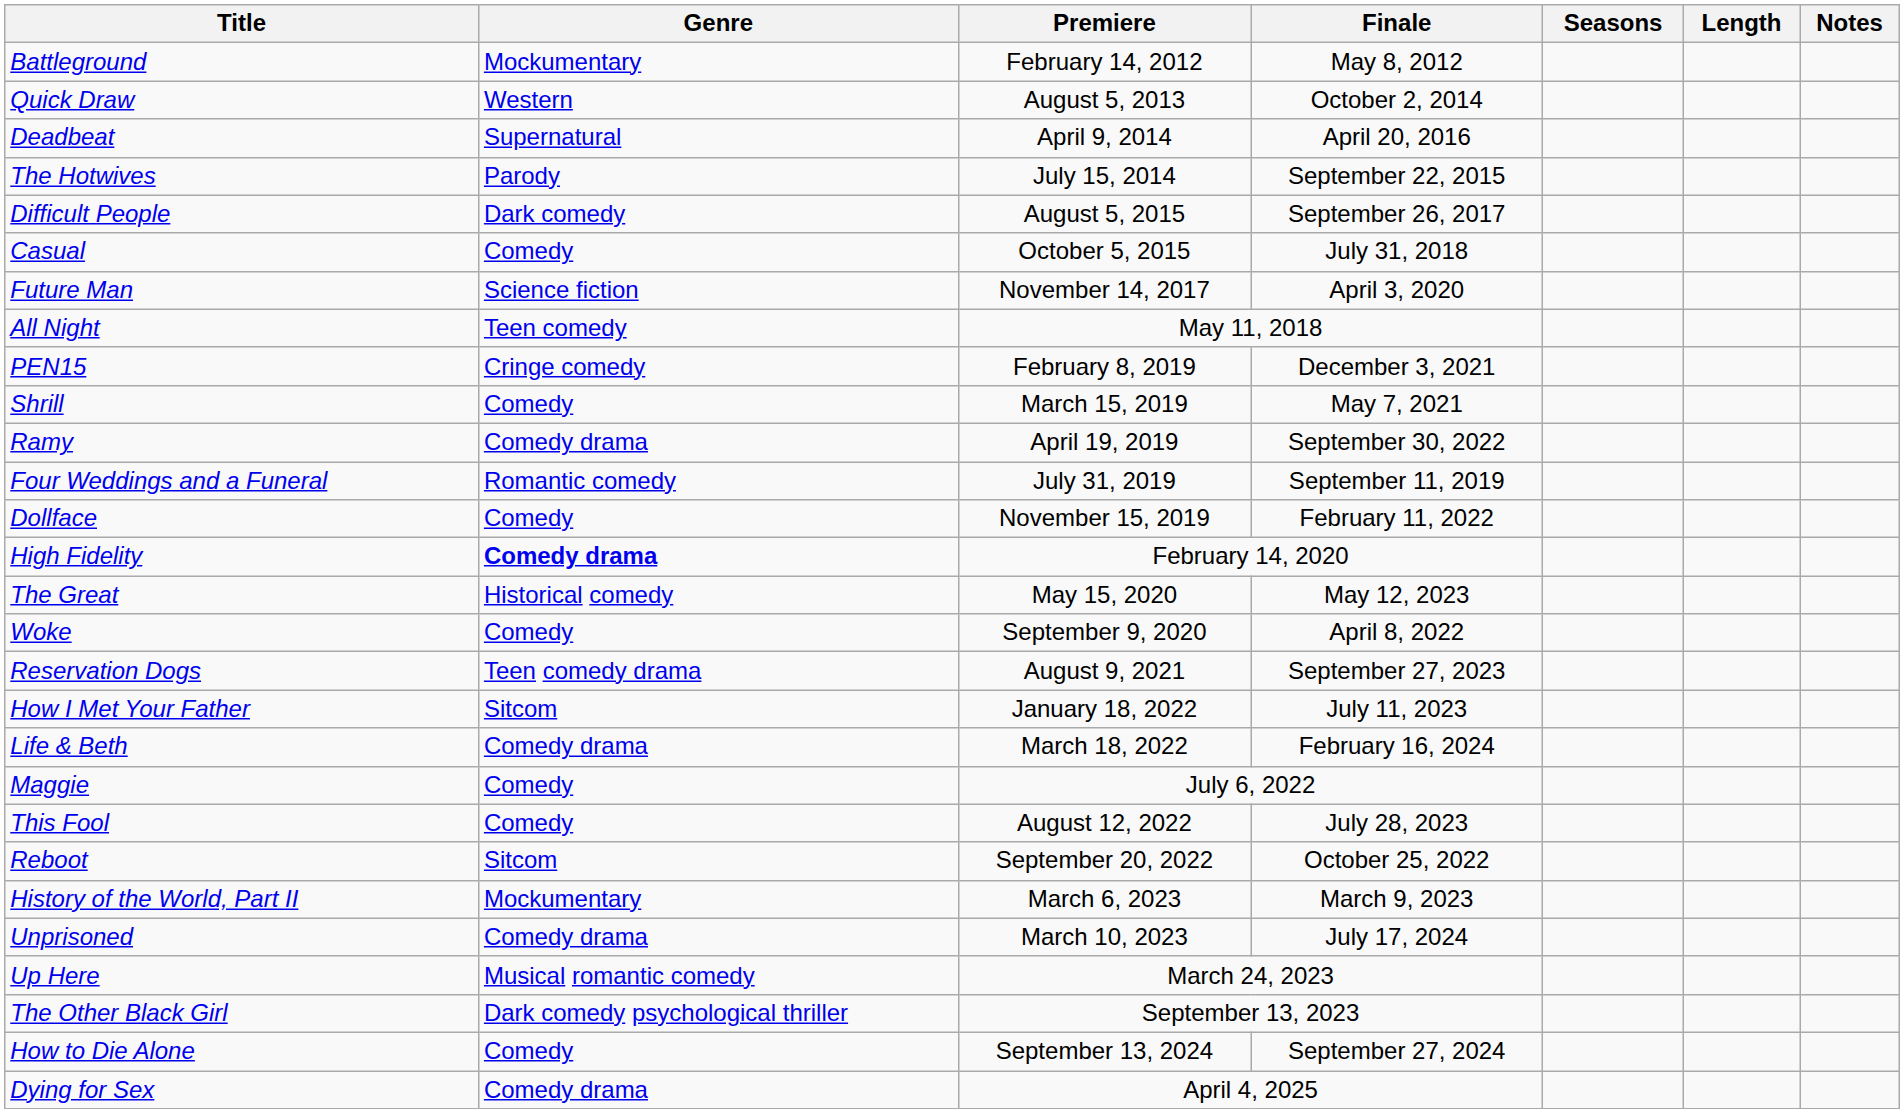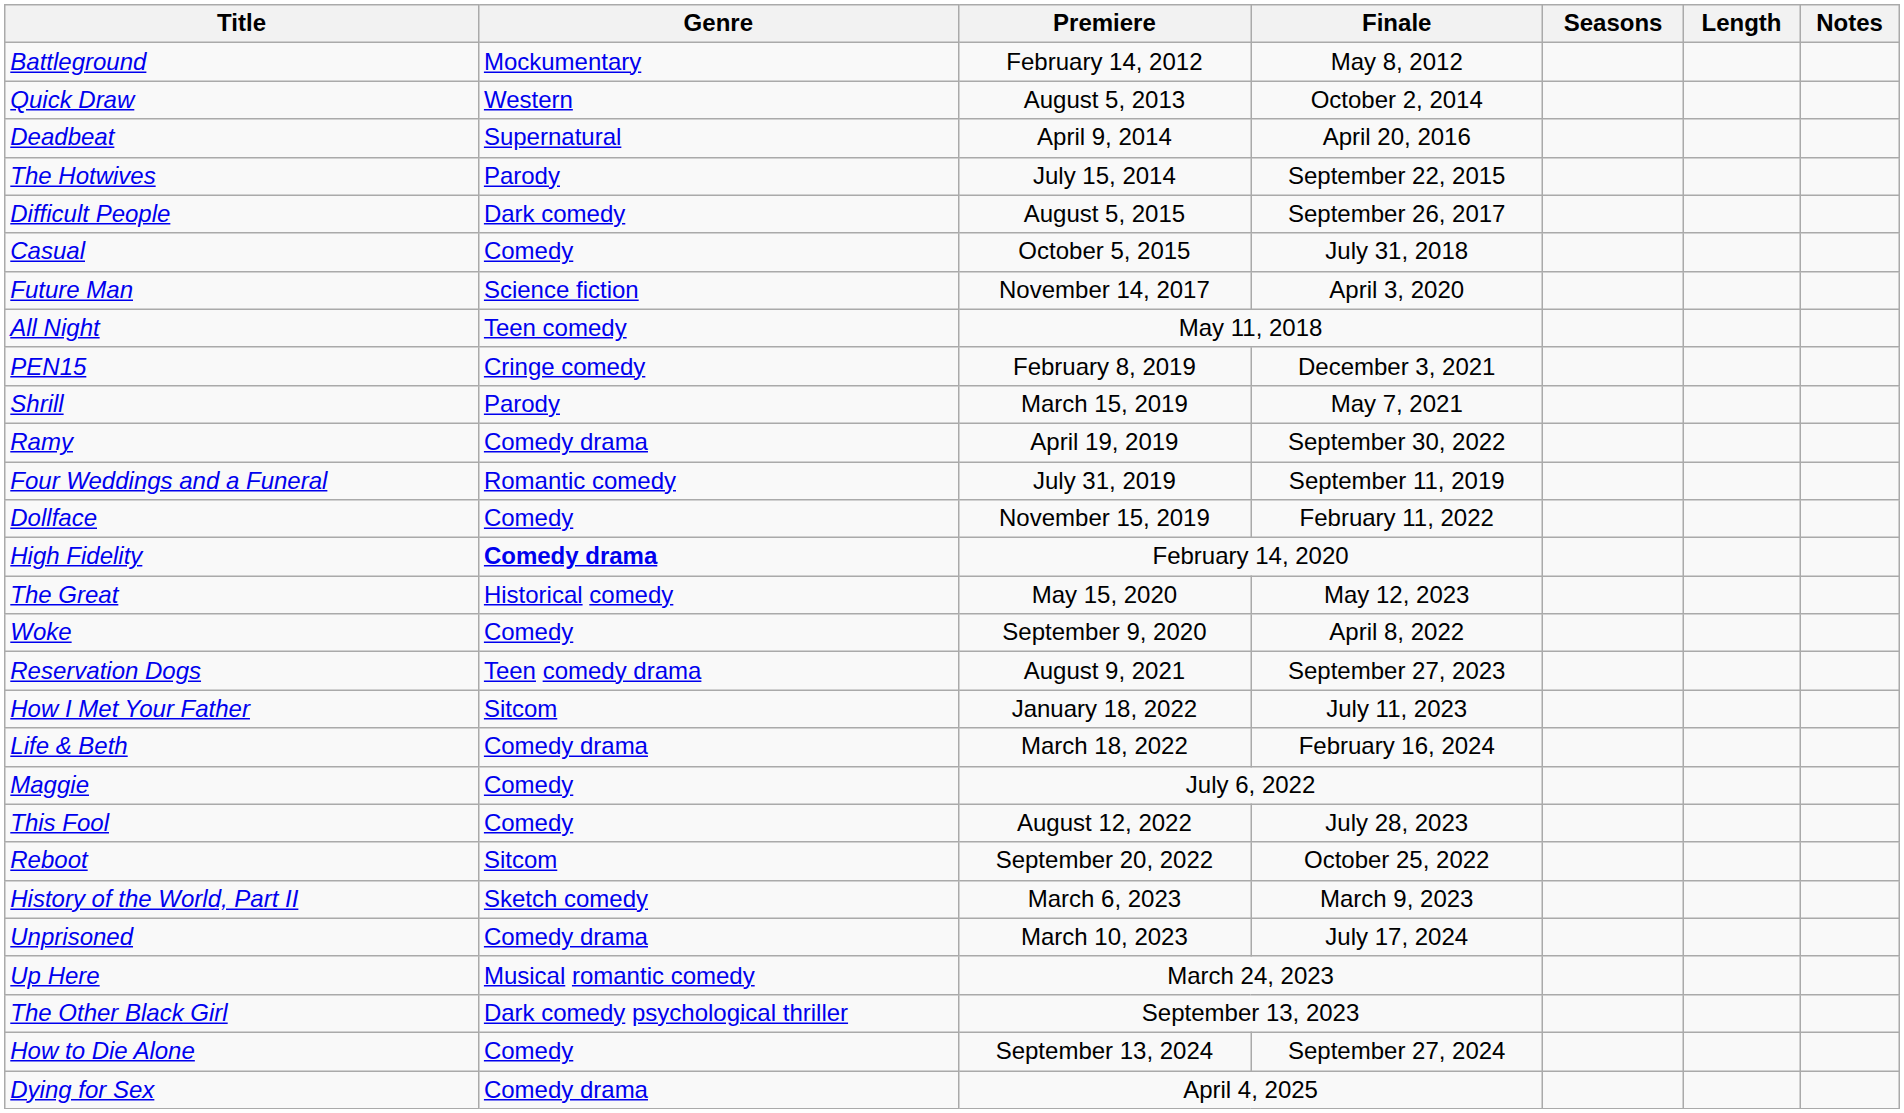Shrill | Genre: Comedy -> Parody
History of the World, Part II | Genre: Mockumentary -> Sketch comedy
